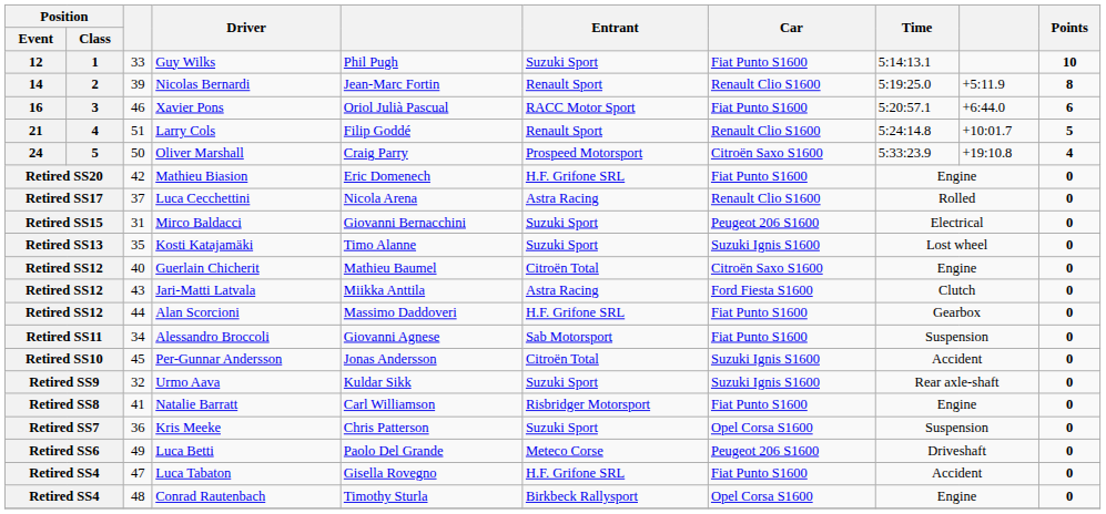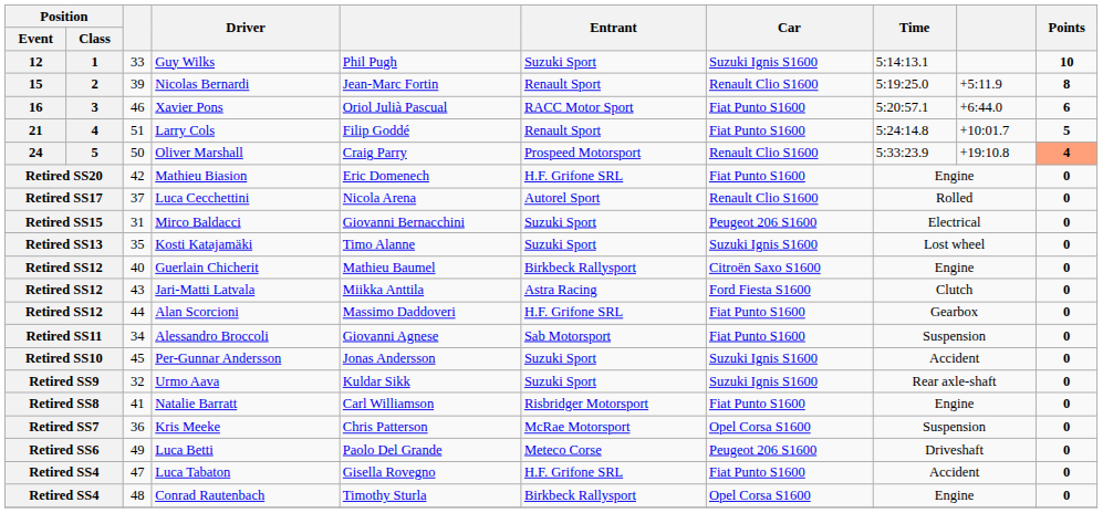Guy Wilks | Car: Fiat Punto S1600 -> Suzuki Ignis S1600
Nicolas Bernardi | Position / Event: 14 -> 15
Larry Cols | Car: Renault Clio S1600 -> Fiat Punto S1600
Oliver Marshall | Car: Citroën Saxo S1600 -> Renault Clio S1600
Oliver Marshall | Points: no background -> lightsalmon background
Luca Cecchettini | Entrant: Astra Racing -> Autorel Sport
Guerlain Chicherit | Entrant: Citroën Total -> Birkbeck Rallysport
Per-Gunnar Andersson | Entrant: Citroën Total -> Suzuki Sport
Kris Meeke | Entrant: Suzuki Sport -> McRae Motorsport
